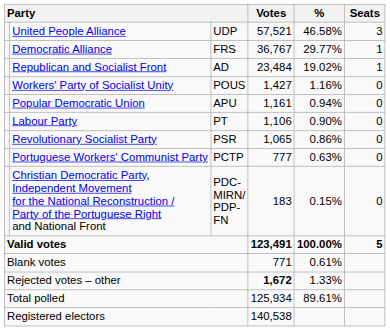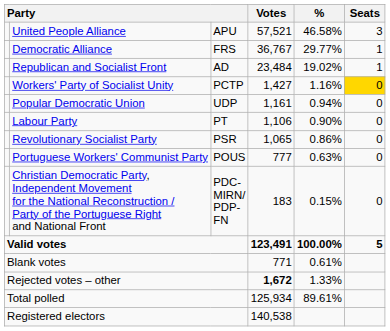United People Alliance | column 3: UDP -> APU
Workers' Party of Socialist Unity | column 3: POUS -> PCTP
Workers' Party of Socialist Unity | Seats: no background -> gold background
Popular Democratic Union | column 3: APU -> UDP
Portuguese Workers' Communist Party | column 3: PCTP -> POUS
